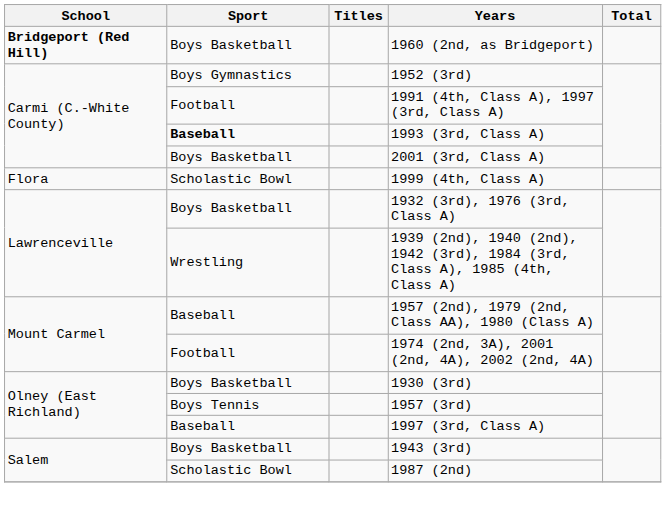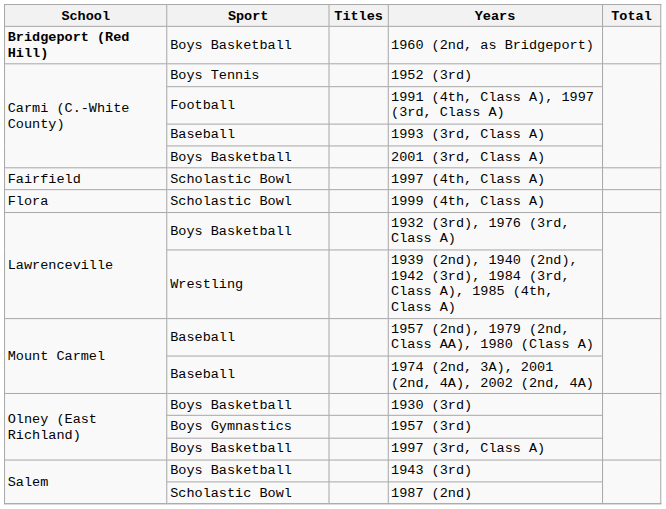1952 (3rd) | Sport: Boys Gymnastics -> Boys Tennis
1993 (3rd, Class A) | Sport: bold -> normal
+ row: Fairfield | Scholastic Bowl | 1997 (4th, Class A)
1974 (2nd, 3A), 2001 (2nd, 4A), 2002 (2nd, 4A) | Sport: Football -> Baseball
1957 (3rd) | Sport: Boys Tennis -> Boys Gymnastics
1997 (3rd, Class A) | Sport: Baseball -> Boys Basketball
